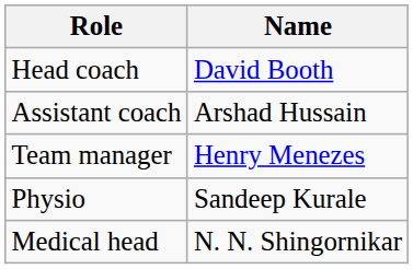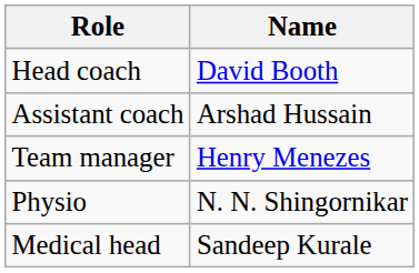Physio | Name: Sandeep Kurale -> N. N. Shingornikar
Medical head | Name: N. N. Shingornikar -> Sandeep Kurale
